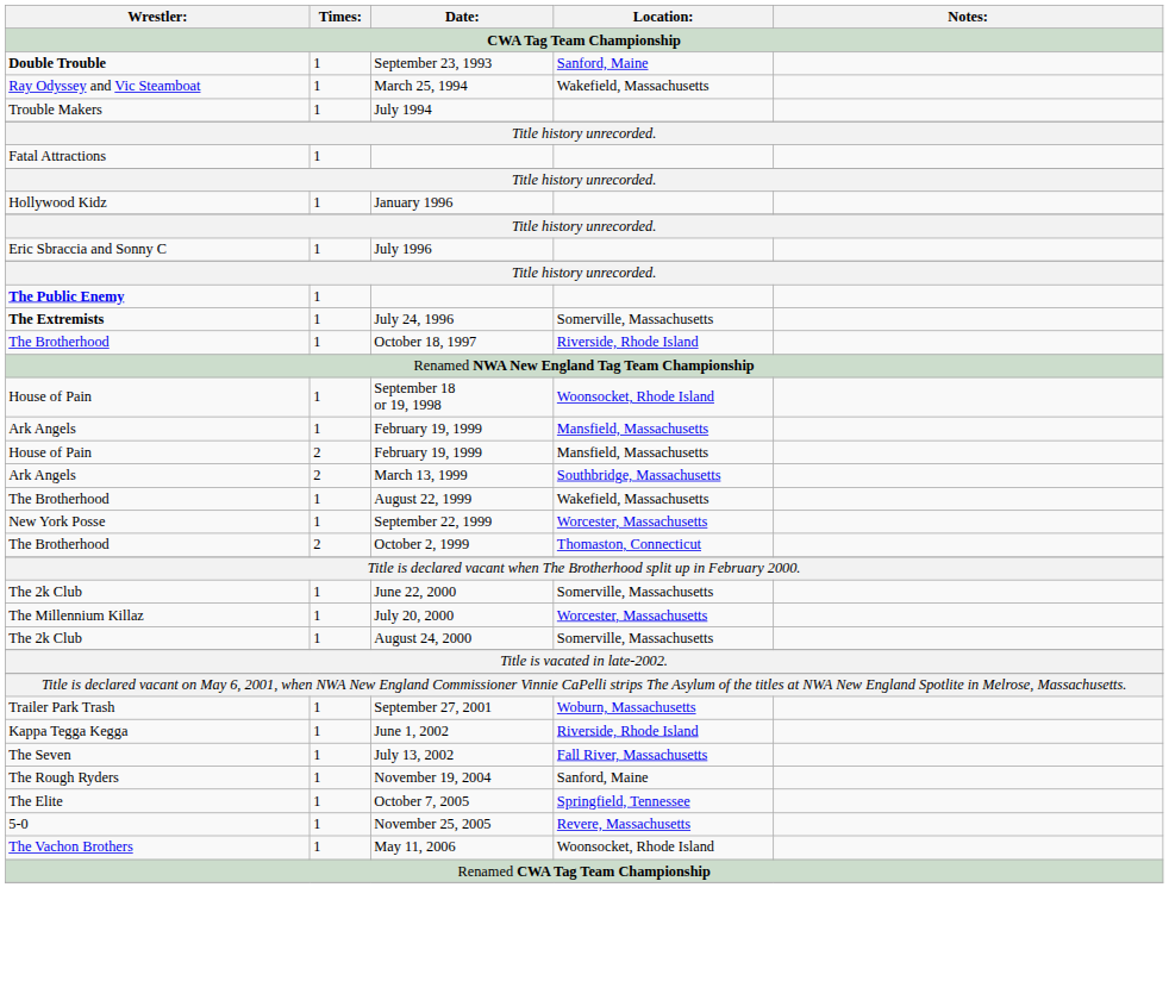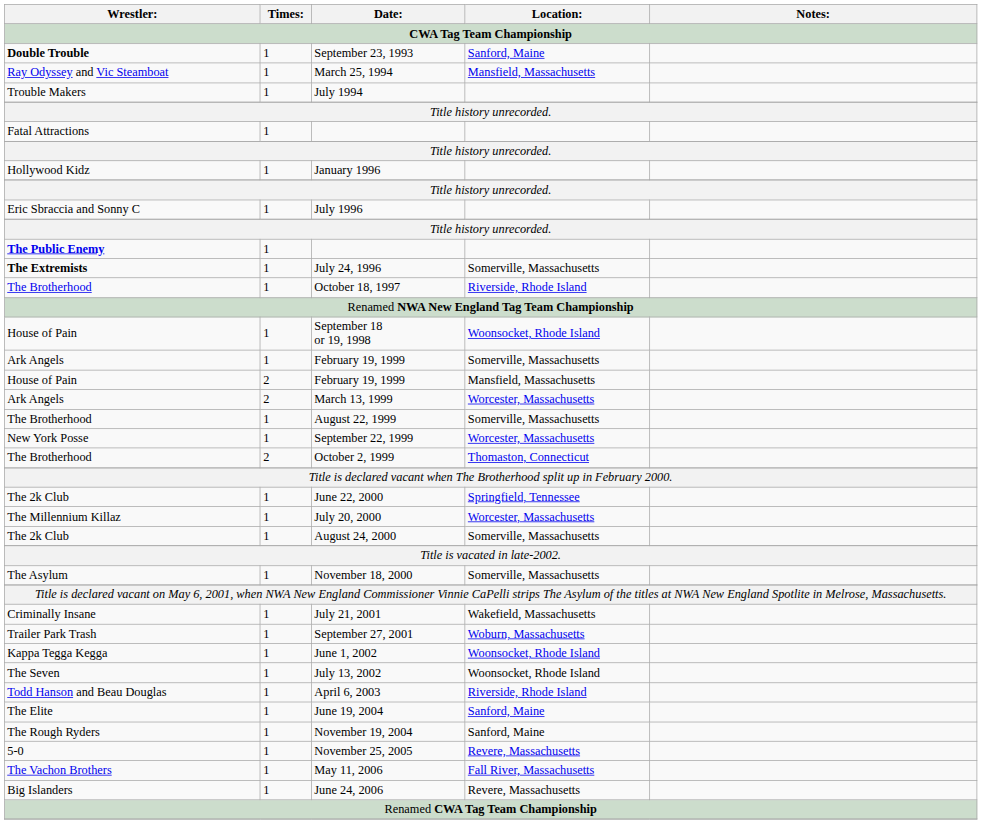March 25, 1994 | Location:: Wakefield, Massachusetts -> Mansfield, Massachusetts
Ark Angels / February 19, 1999 | Location:: Mansfield, Massachusetts -> Somerville, Massachusetts
March 13, 1999 | Location:: Southbridge, Massachusetts -> Worcester, Massachusetts
August 22, 1999 | Location:: Wakefield, Massachusetts -> Somerville, Massachusetts
June 22, 2000 | Location:: Somerville, Massachusetts -> Springfield, Tennessee
+ row: The Asylum | 1 | November 18, 2000 | Somerville, Massachusetts
+ row: Criminally Insane | 1 | July 21, 2001 | Wakefield, Massachusetts
June 1, 2002 | Location:: Riverside, Rhode Island -> Woonsocket, Rhode Island
July 13, 2002 | Location:: Fall River, Massachusetts -> Woonsocket, Rhode Island
+ row: Todd Hanson and Beau Douglas | 1 | April 6, 2003 | Riverside, Rhode Island
+ row: The Elite | 1 | June 19, 2004 | Sanford, Maine
- row: The Elite | 1 | October 7, 2005 | Springfield, Tennessee
May 11, 2006 | Location:: Woonsocket, Rhode Island -> Fall River, Massachusetts
+ row: Big Islanders | 1 | June 24, 2006 | Revere, Massachusetts
